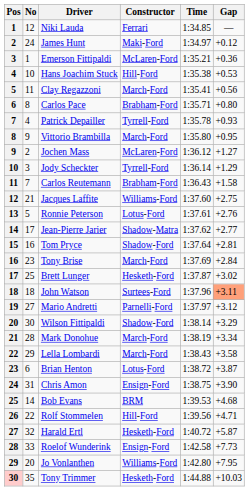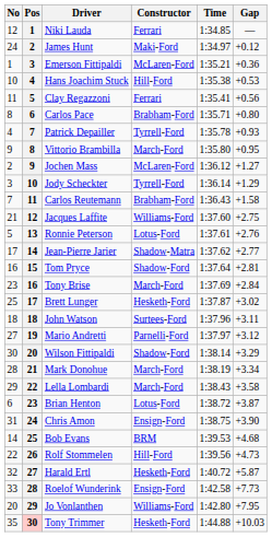columns swapped: Pos <-> No
Clay Regazzoni | Constructor: March-Ford -> Ferrari
John Watson | Gap: lightsalmon background -> no background
Rolf Stommelen | Gap: +4.71 -> +4.73
